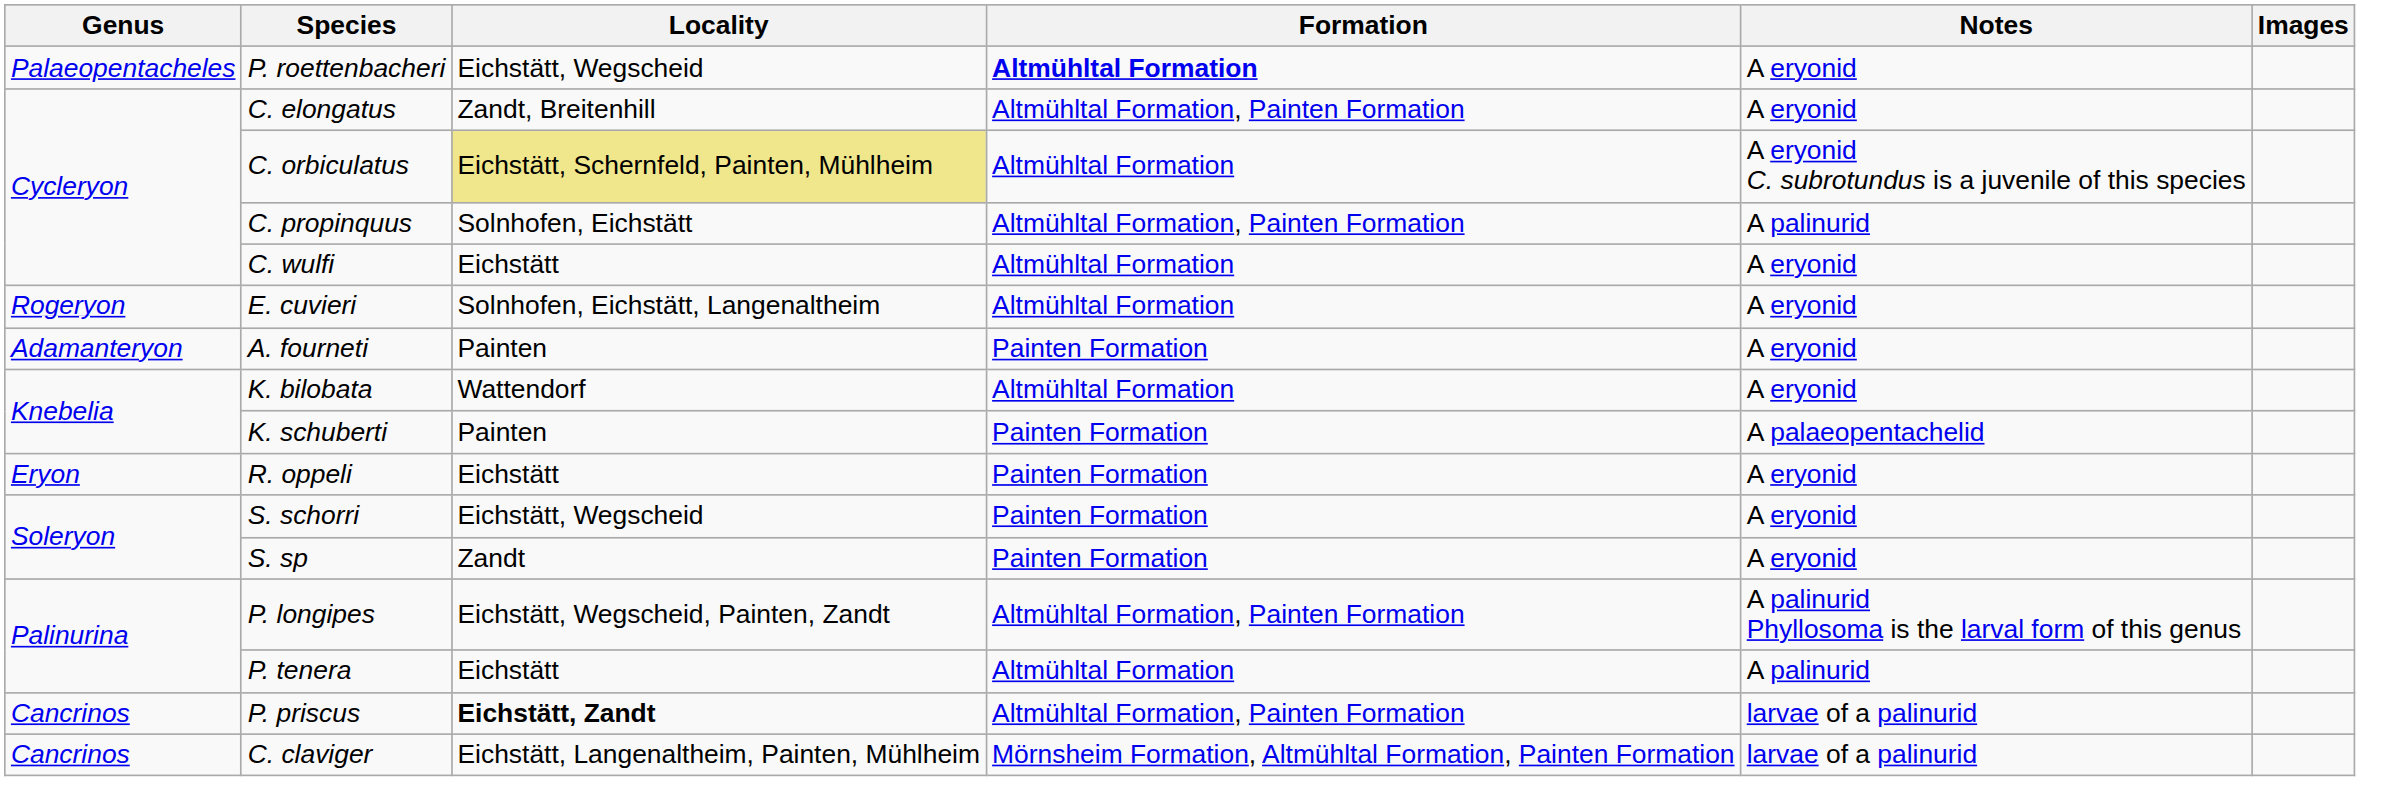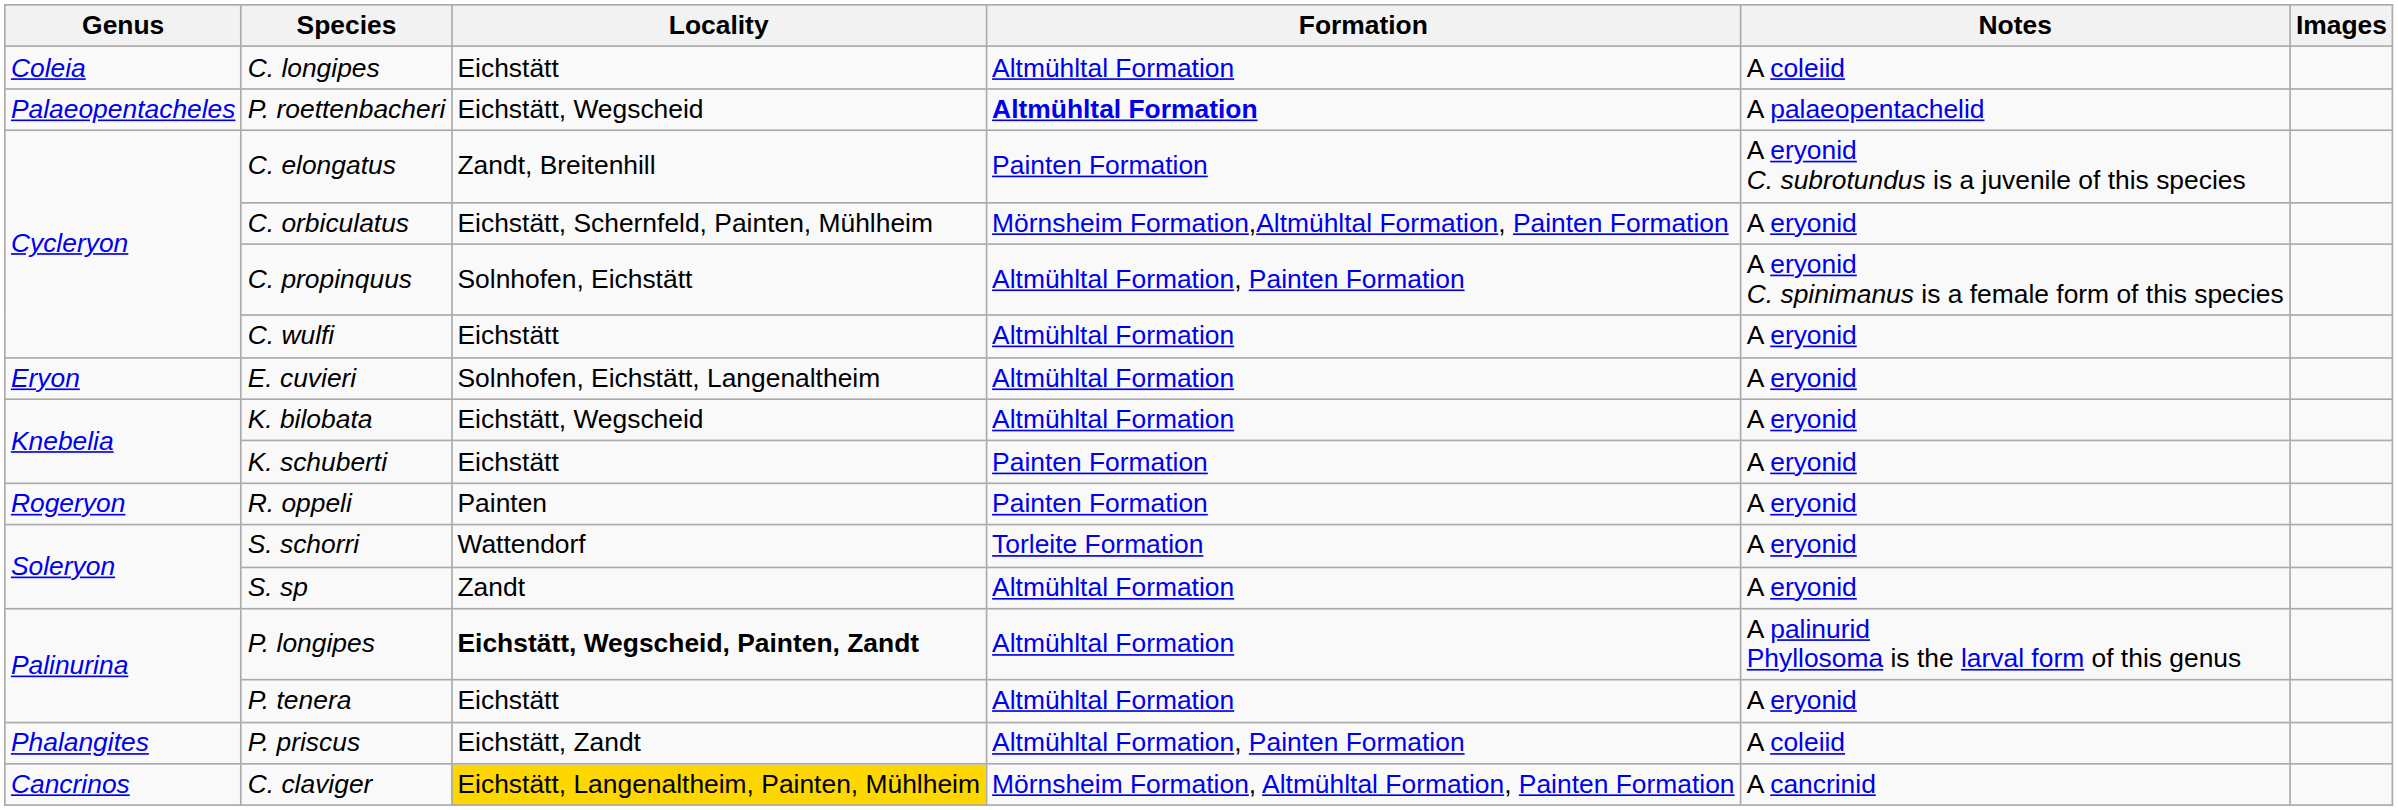+ row: Coleia | C. longipes | Eichstätt | Altmühltal Formation | A coleiid
P. roettenbacheri | Notes: A eryonid -> A palaeopentachelid
C. elongatus | Formation: Altmühltal Formation, Painten Formation -> Painten Formation
C. elongatus | Notes: A eryonid -> A eryonid C. subrotundus is a juvenile of this species
C. orbiculatus | Locality: khaki background -> no background
C. orbiculatus | Formation: Altmühltal Formation -> Mörnsheim Formation,Altmühltal Formation, Painten Formation
C. orbiculatus | Notes: A eryonid C. subrotundus is a juvenile of this species -> A eryonid
C. propinquus | Notes: A palinurid -> A eryonid C. spinimanus is a female form of this species
E. cuvieri | Genus: Rogeryon -> Eryon
- row: Adamanteryon | A. fourneti | Painten | Painten Formation | A eryonid
K. bilobata | Locality: Wattendorf -> Eichstätt, Wegscheid
K. schuberti | Locality: Painten -> Eichstätt
K. schuberti | Notes: A palaeopentachelid -> A eryonid
R. oppeli | Genus: Eryon -> Rogeryon
R. oppeli | Locality: Eichstätt -> Painten
S. schorri | Locality: Eichstätt, Wegscheid -> Wattendorf
S. schorri | Formation: Painten Formation -> Torleite Formation
S. sp | Formation: Painten Formation -> Altmühltal Formation
P. longipes | Locality: normal -> bold
P. longipes | Formation: Altmühltal Formation, Painten Formation -> Altmühltal Formation
P. tenera | Notes: A palinurid -> A eryonid
P. priscus | Genus: Cancrinos -> Phalangites
P. priscus | Locality: bold -> normal
P. priscus | Notes: larvae of a palinurid -> A coleiid
C. claviger | Locality: no background -> gold background
C. claviger | Notes: larvae of a palinurid -> A cancrinid
